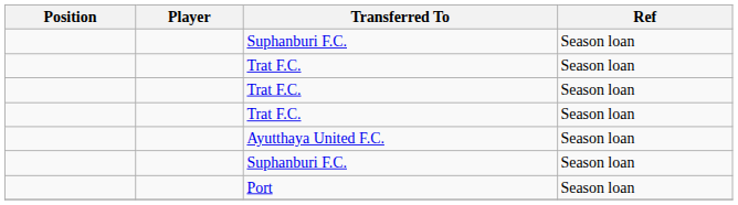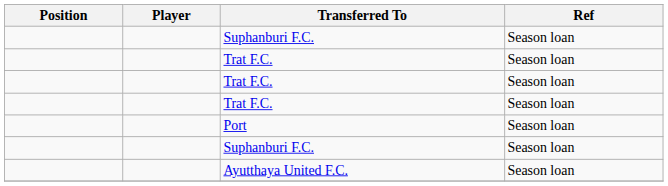rows swapped: Ayutthaya United F.C. <-> Port
